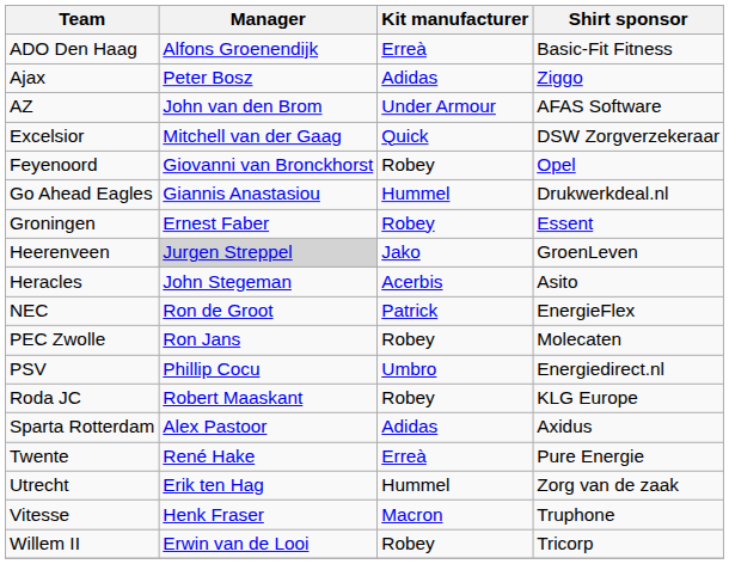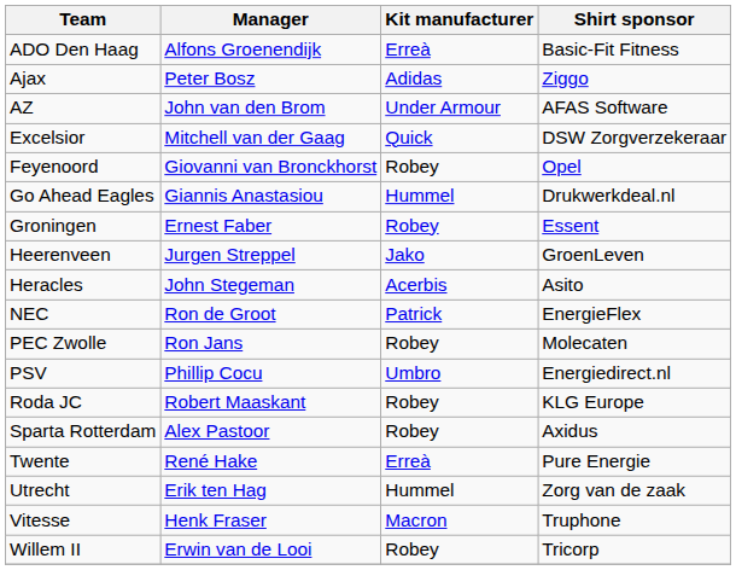Heerenveen | Manager: lightgrey background -> no background
Sparta Rotterdam | Kit manufacturer: Adidas -> Robey
